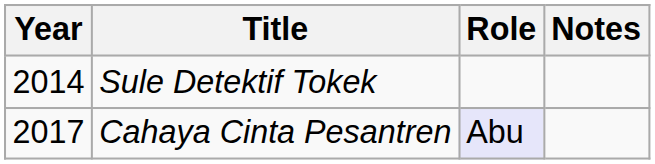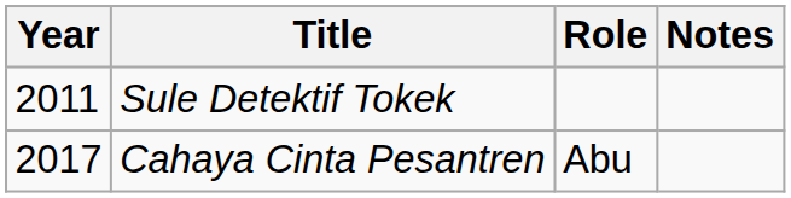Sule Detektif Tokek | Year: 2014 -> 2011
Cahaya Cinta Pesantren | Role: lavender background -> no background
